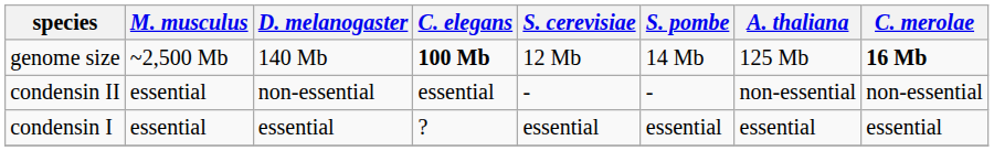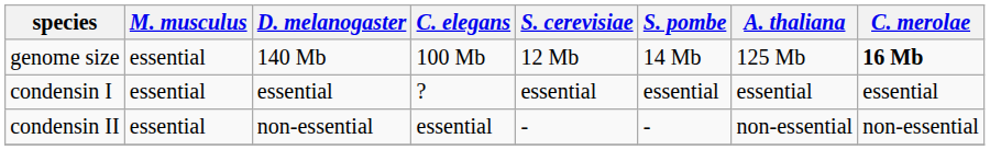genome size | M. musculus: ~2,500 Mb -> essential
genome size | C. elegans: bold -> normal
rows swapped: condensin I <-> condensin II
